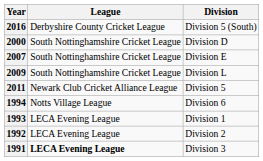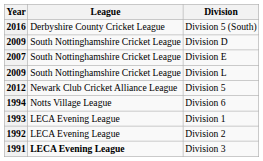Division D | Year: 2000 -> 2009
Division 5 | Year: 2011 -> 2012
